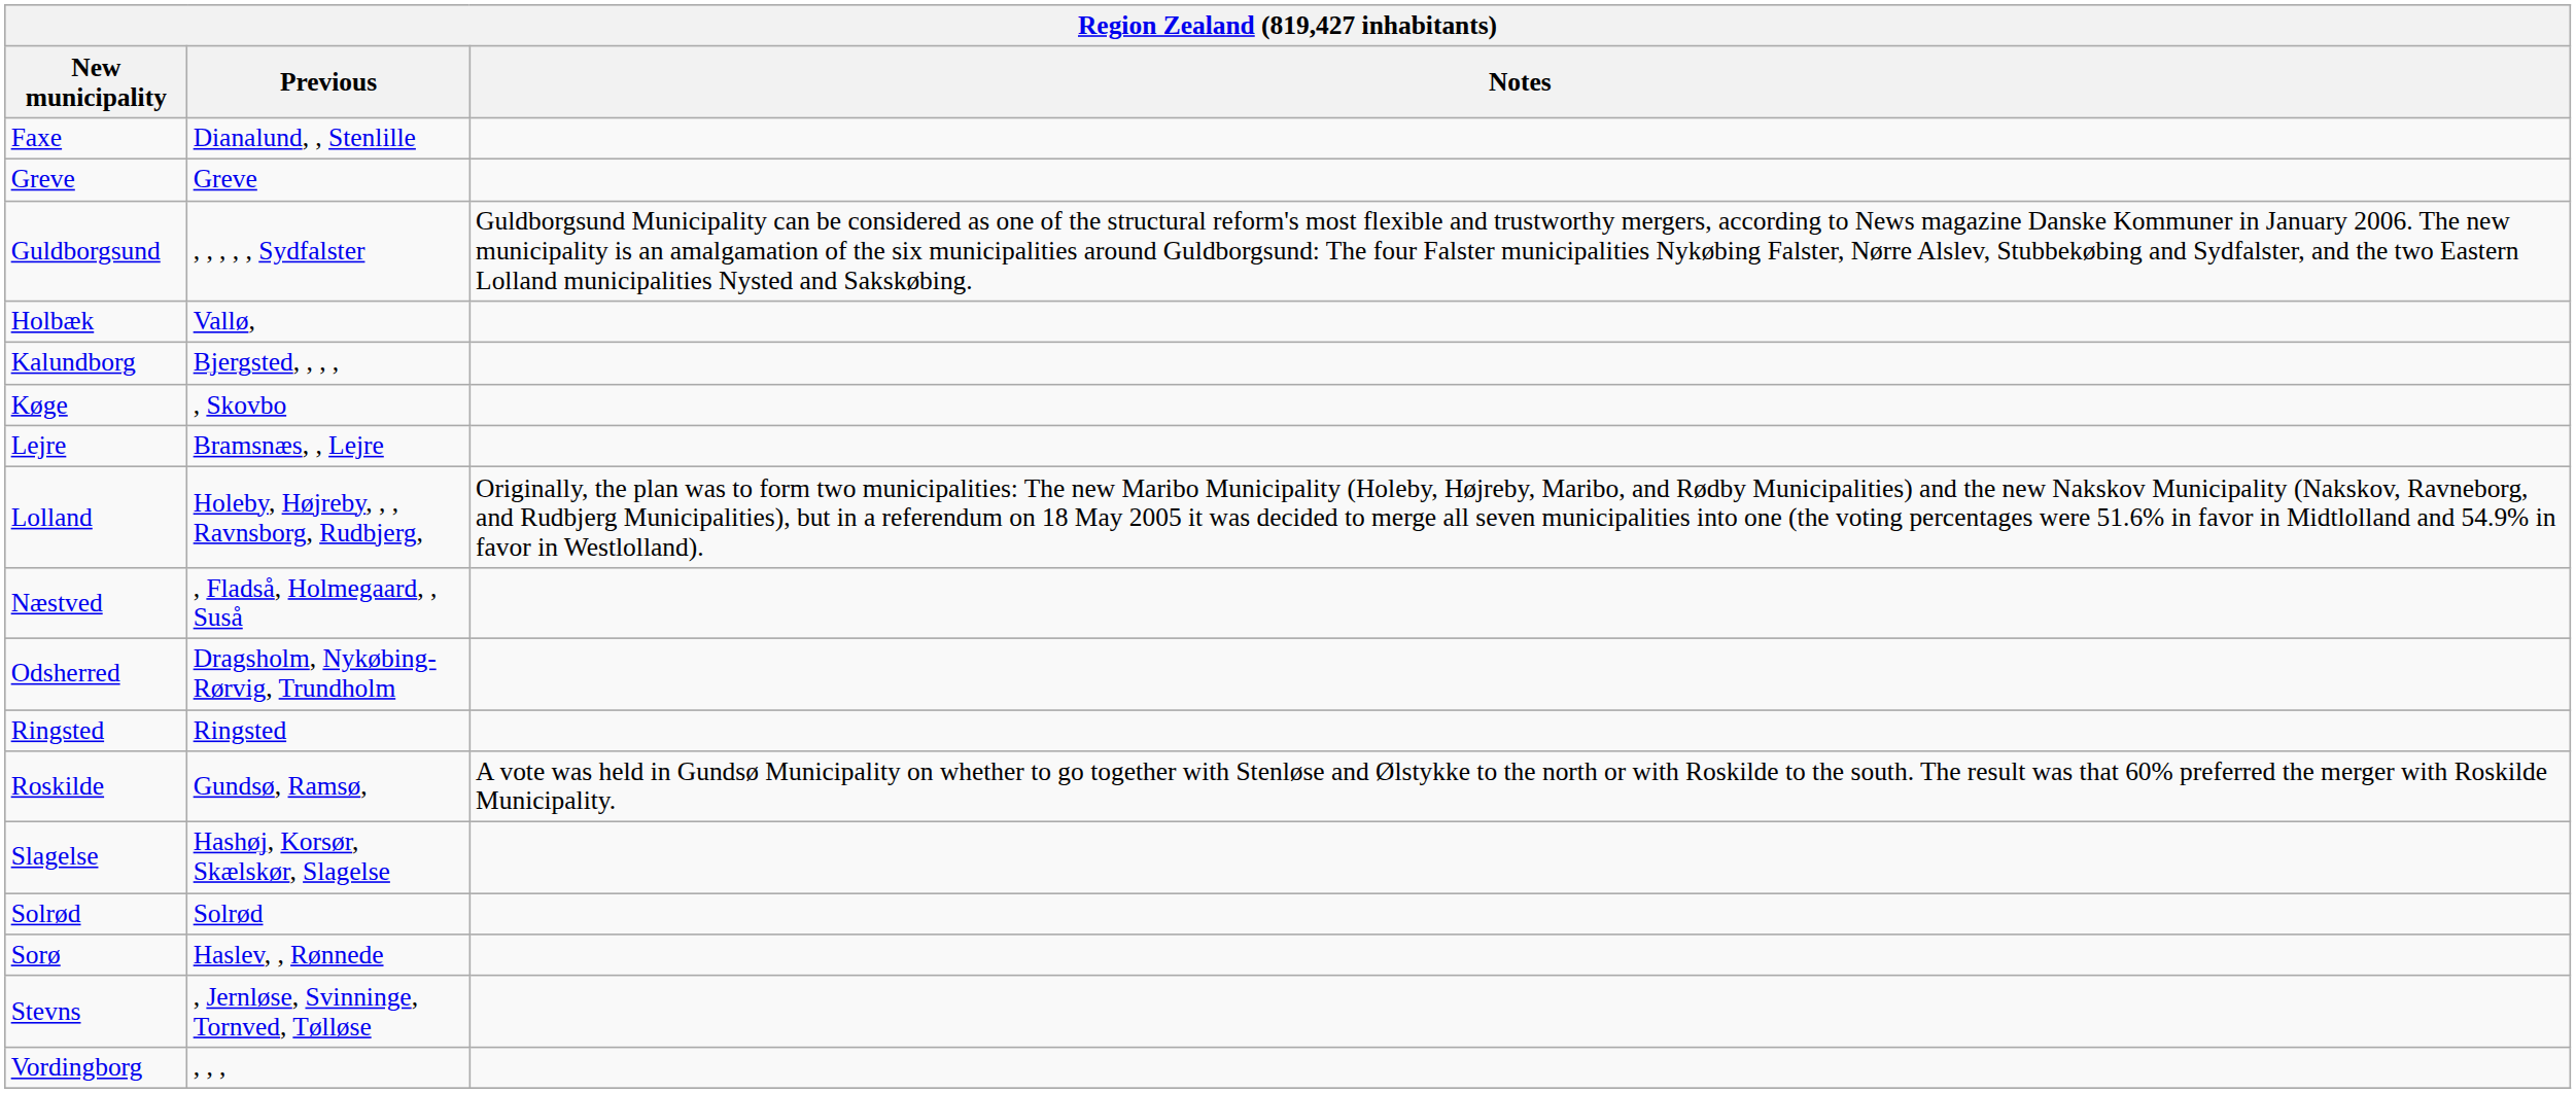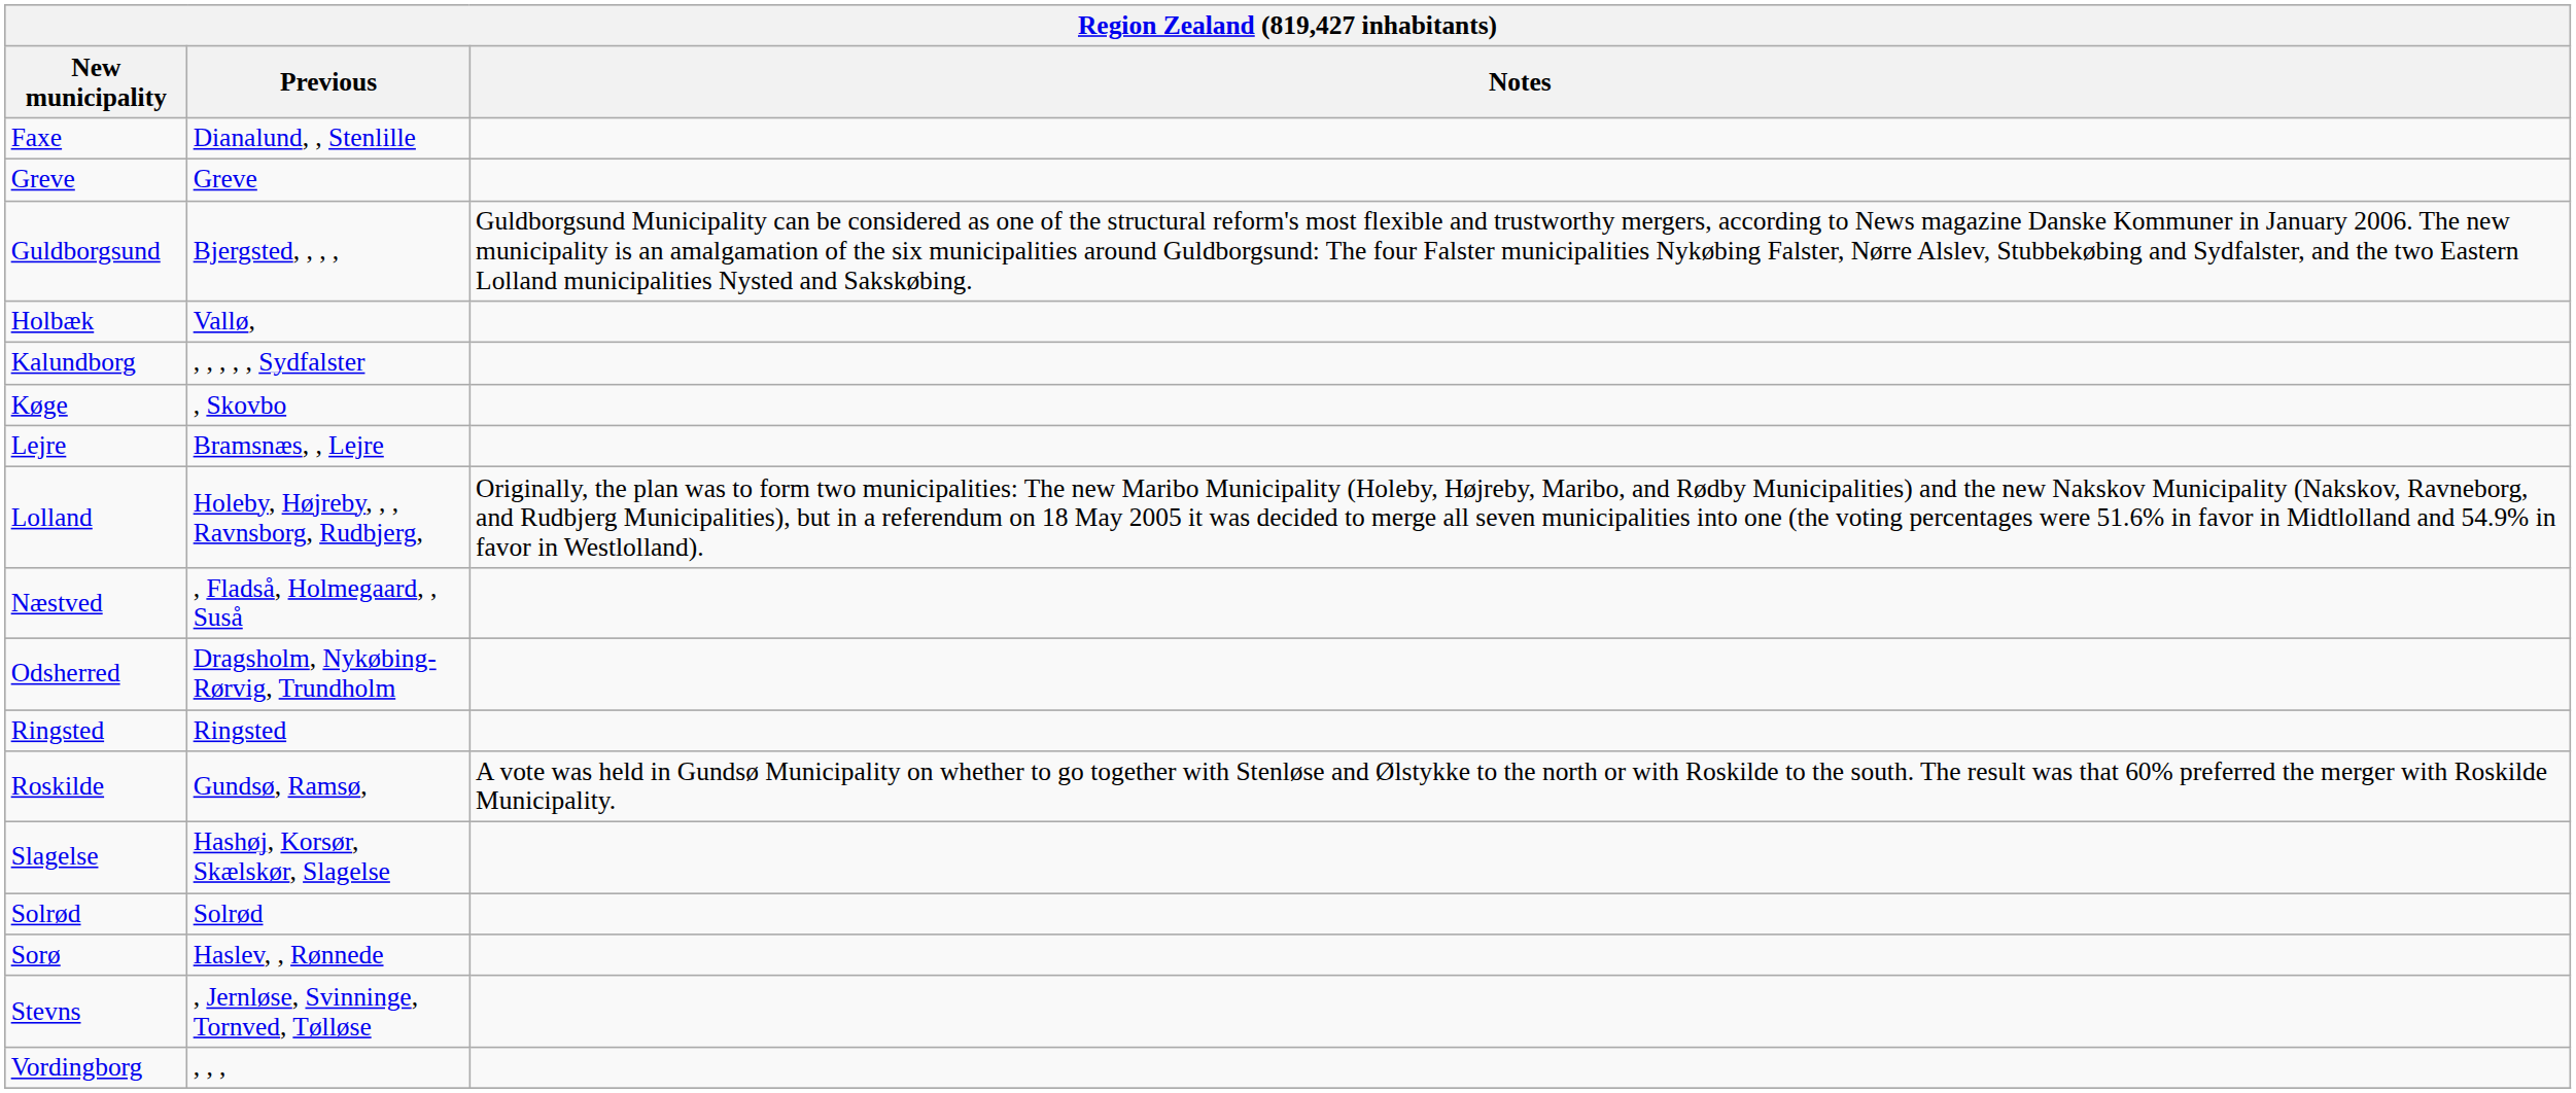Guldborgsund | Previous: , , , , , Sydfalster -> Bjergsted, , , ,
Kalundborg | Previous: Bjergsted, , , , -> , , , , , Sydfalster
